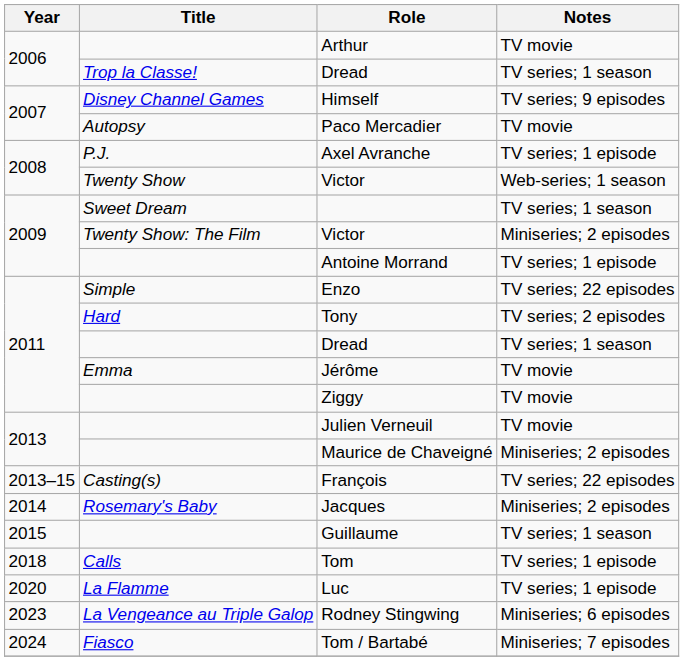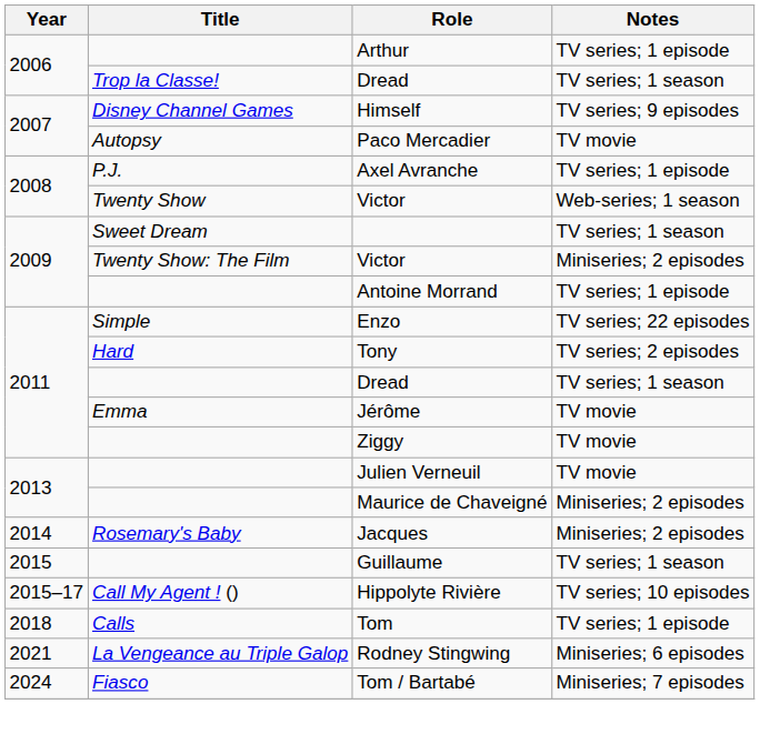Arthur | Notes: TV movie -> TV series; 1 episode
- row: 2013–15 | Casting(s) | François | TV series; 22 episodes
+ row: 2015–17 | Call My Agent ! () | Hippolyte Rivière | TV series; 10 episodes
- row: 2020 | La Flamme | Luc | TV series; 1 episode
Rodney Stingwing | Year: 2023 -> 2021
